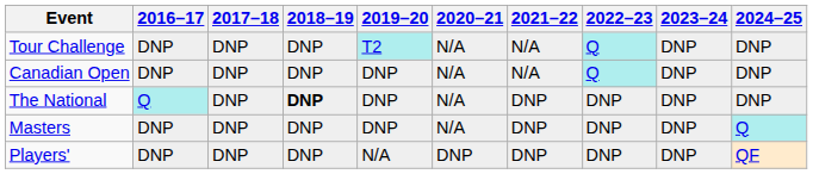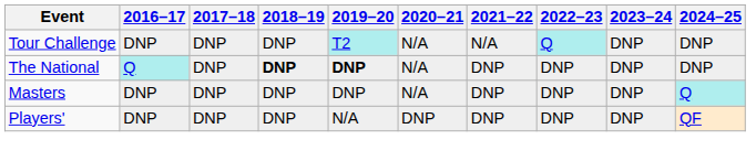- row: Canadian Open | DNP | DNP | DNP | DNP | N/A | N/A | Q | DNP | DNP
The National | 2019–20: normal -> bold
